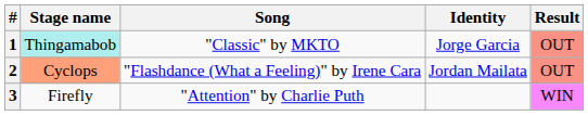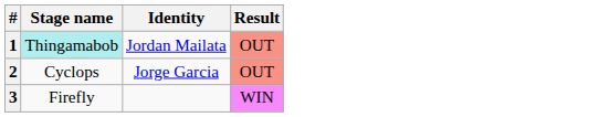- column: Song | "Classic" by MKTO | "Flashdance (What a Feeling)" by Irene Cara | "Attention" by Charlie Puth
1 | Identity: Jorge Garcia -> Jordan Mailata
2 | Stage name: lightsalmon background -> no background
2 | Identity: Jordan Mailata -> Jorge Garcia
